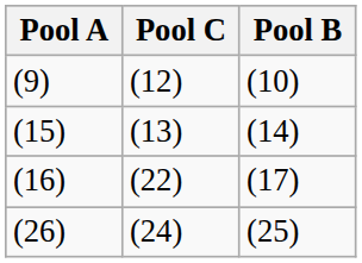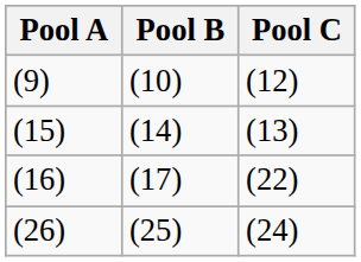columns swapped: Pool B <-> Pool C
